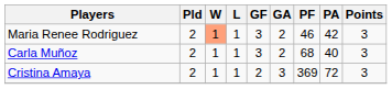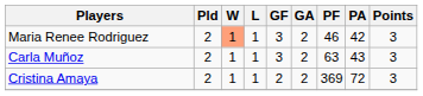Carla Muñoz | PF: 68 -> 63
Carla Muñoz | PA: 40 -> 43
Cristina Amaya | GA: 3 -> 2
